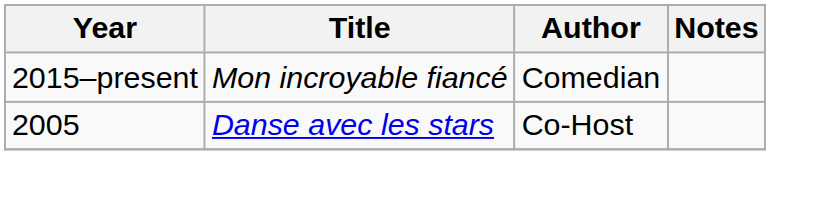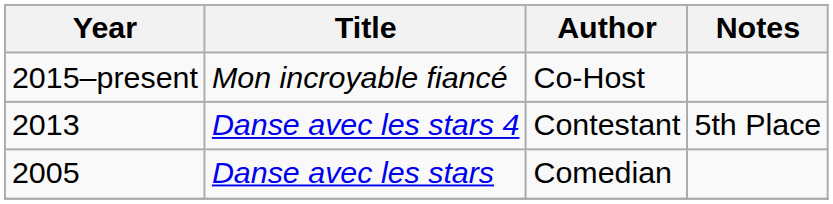Mon incroyable fiancé | Author: Comedian -> Co-Host
+ row: 2013 | Danse avec les stars 4 | Contestant | 5th Place
Danse avec les stars | Author: Co-Host -> Comedian
